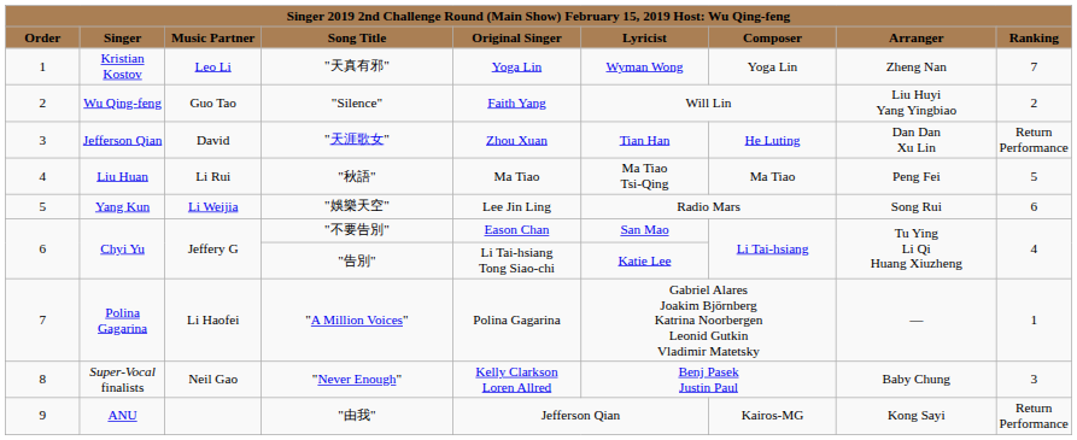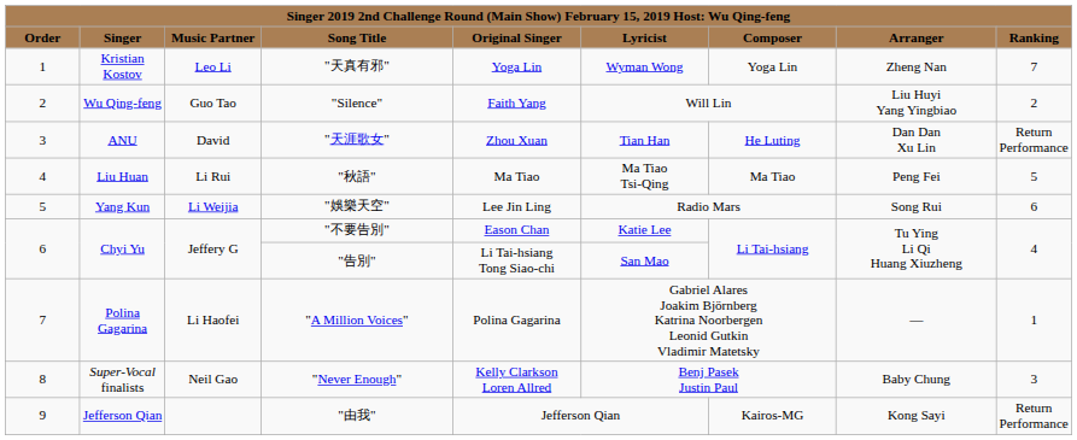"天涯歌女" | column 2: Jefferson Qian -> ANU
"不要告別" | column 6: San Mao -> Katie Lee
"告別" | column 6: Katie Lee -> San Mao
"由我" | column 2: ANU -> Jefferson Qian
